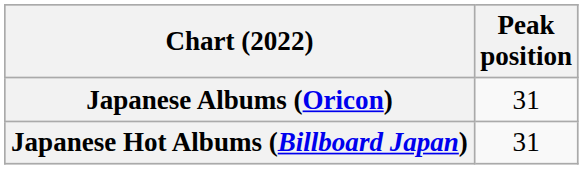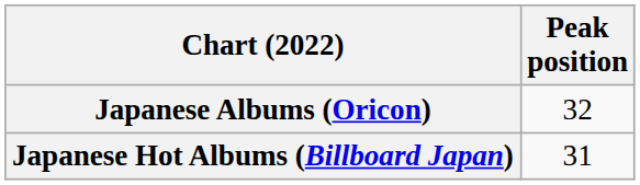Japanese Albums (Oricon) | Peak position: 31 -> 32
